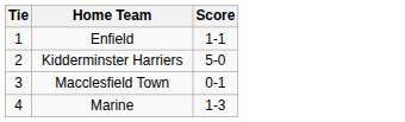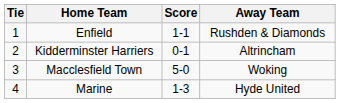+ column: Away Team | Rushden & Diamonds | Altrincham | Woking | Hyde United
Kidderminster Harriers | Score: 5-0 -> 0-1
Macclesfield Town | Score: 0-1 -> 5-0
